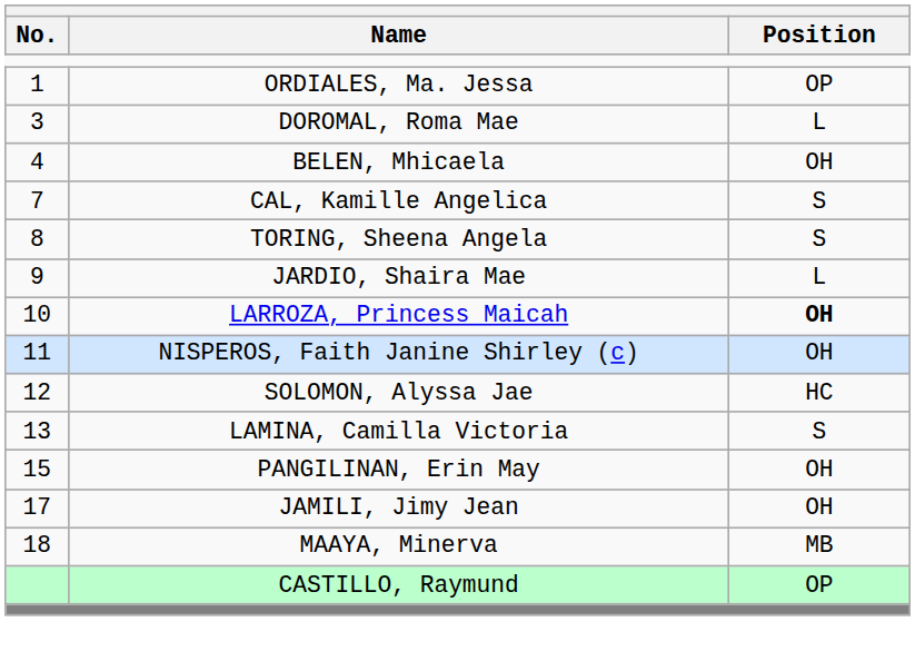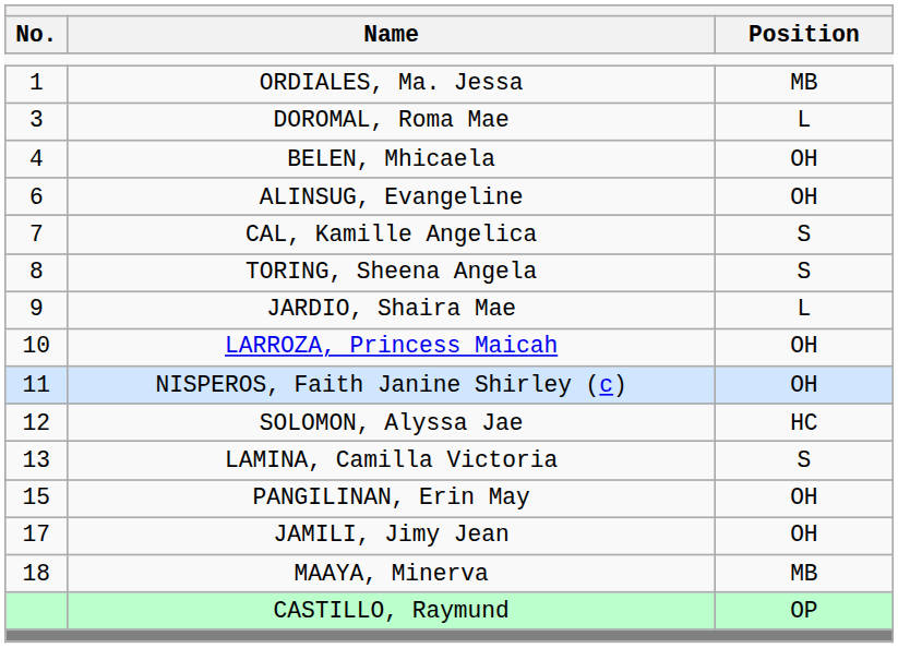ORDIALES, Ma. Jessa | Position: OP -> MB
+ row: 6 | ALINSUG, Evangeline | OH
LARROZA, Princess Maicah | Position: bold -> normal
